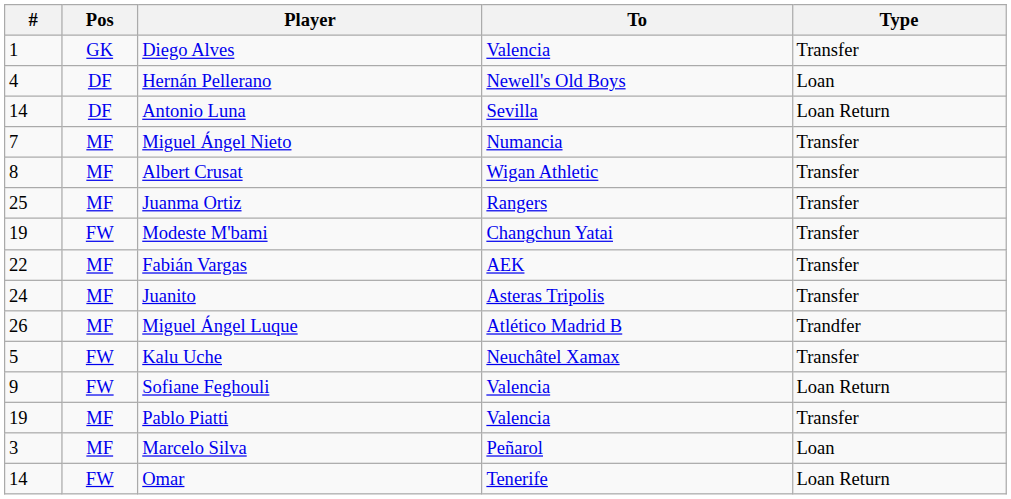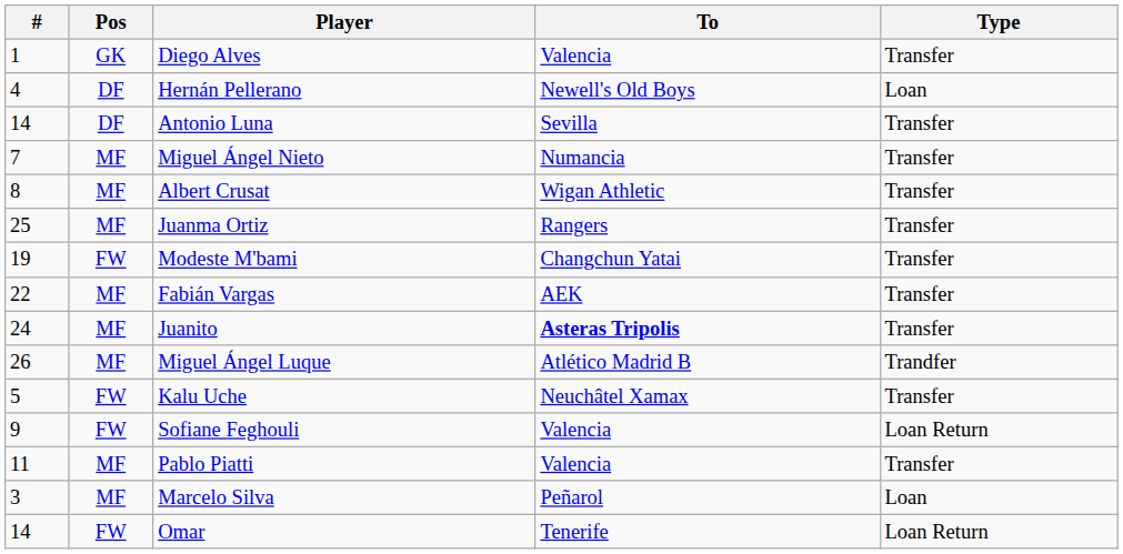Antonio Luna | Type: Loan Return -> Transfer
Juanito | To: normal -> bold
Pablo Piatti | #: 19 -> 11
